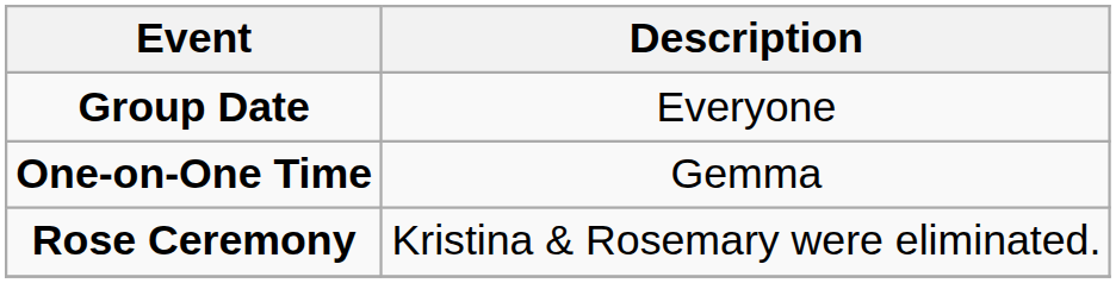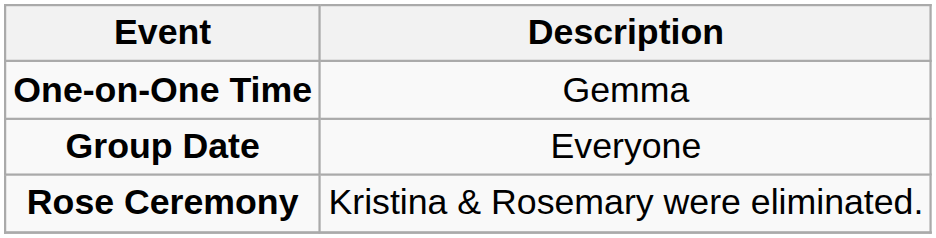rows swapped: Group Date <-> One-on-One Time
